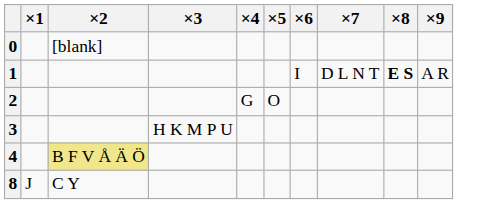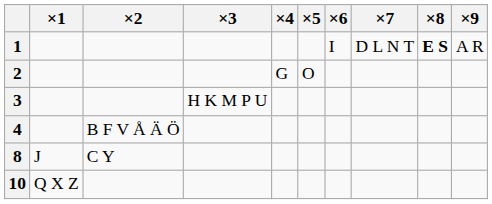- row: 0 | [blank]
4 | ×2: khaki background -> no background
+ row: 10 | Q X Z
